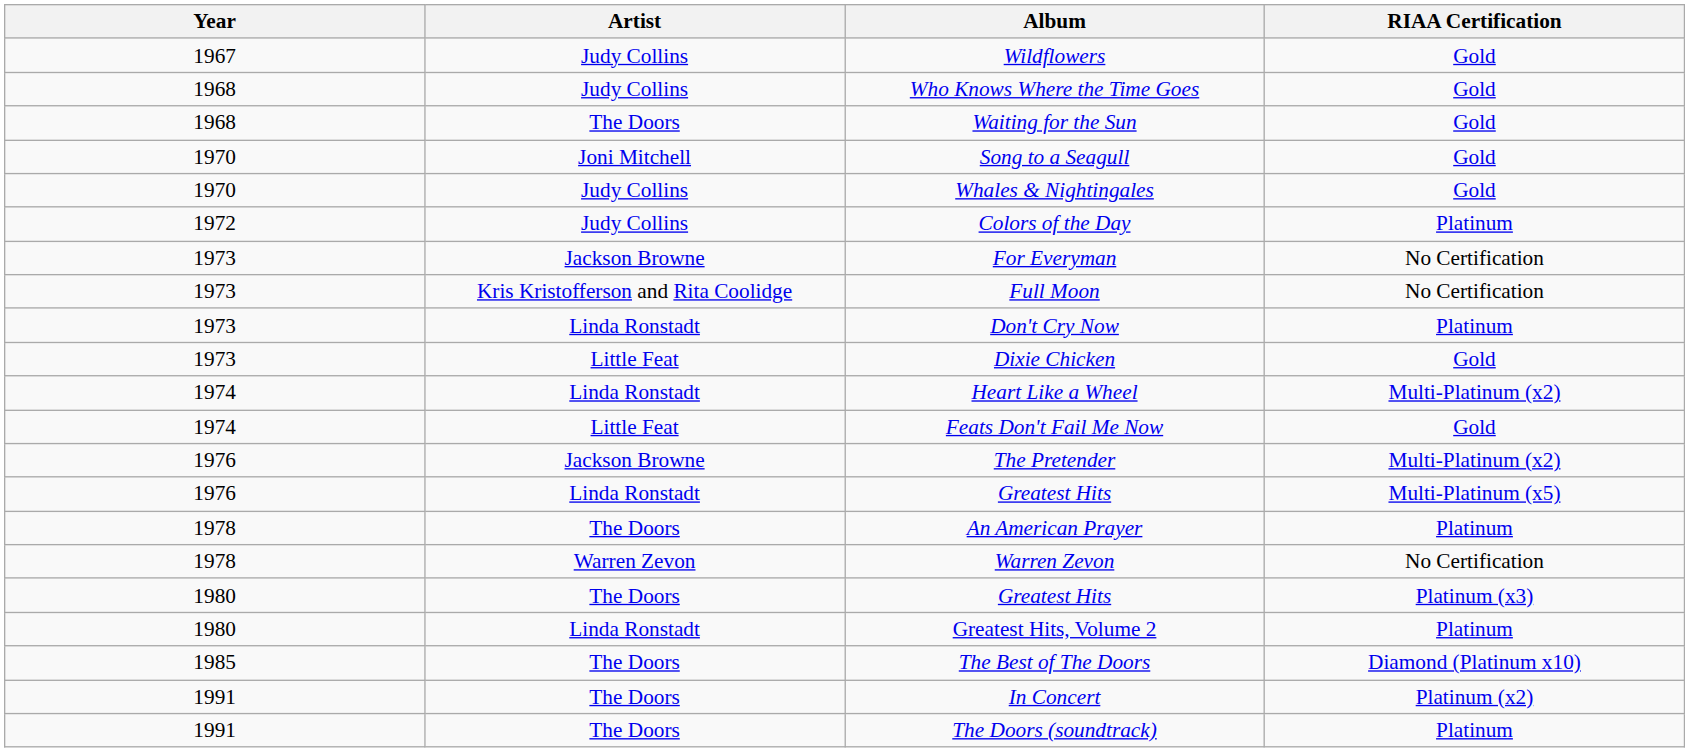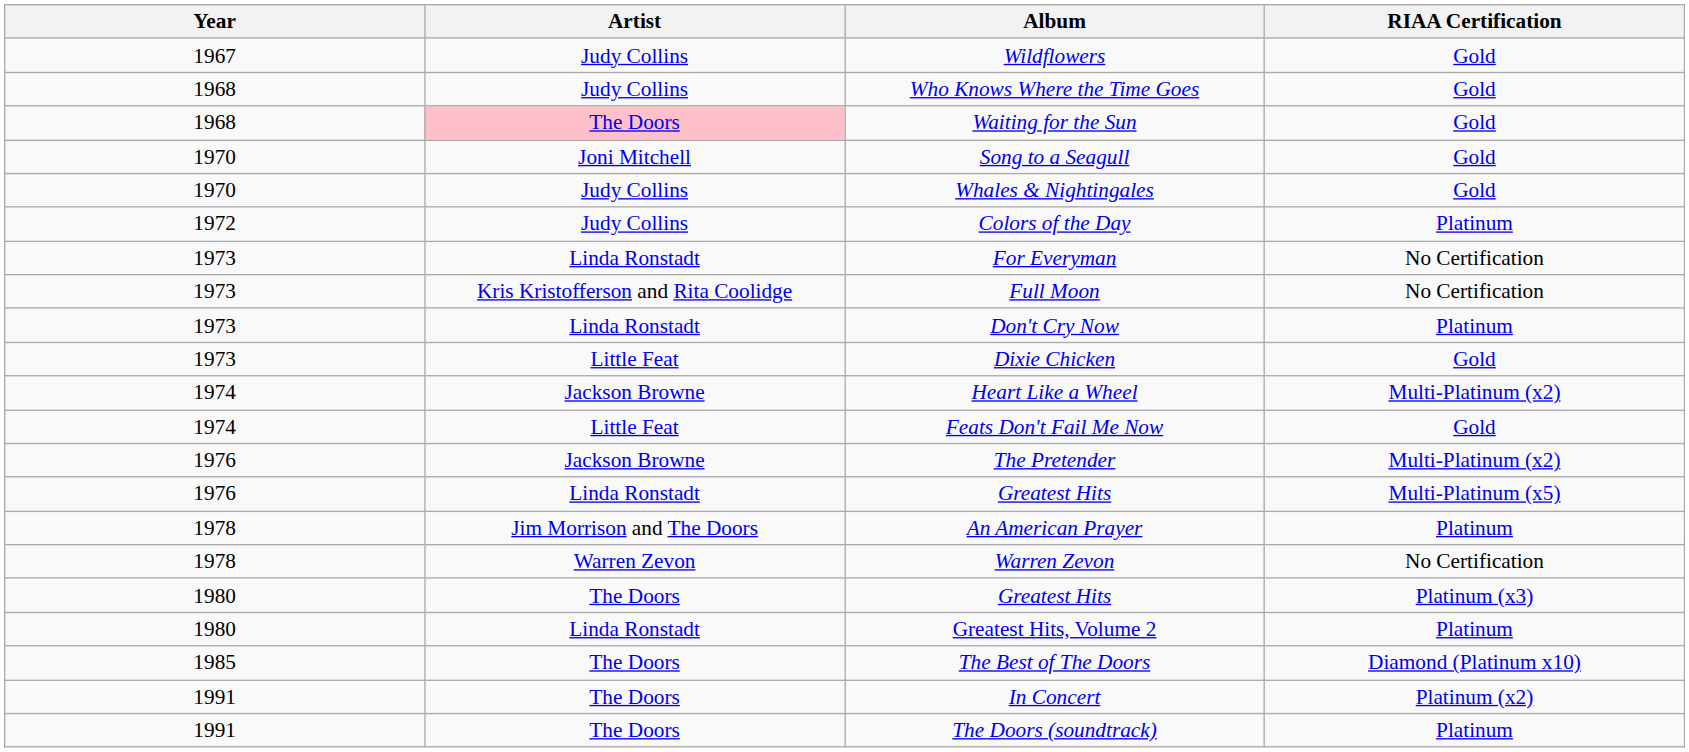Waiting for the Sun | Artist: no background -> pink background
For Everyman | Artist: Jackson Browne -> Linda Ronstadt
Heart Like a Wheel | Artist: Linda Ronstadt -> Jackson Browne
An American Prayer | Artist: The Doors -> Jim Morrison and The Doors
